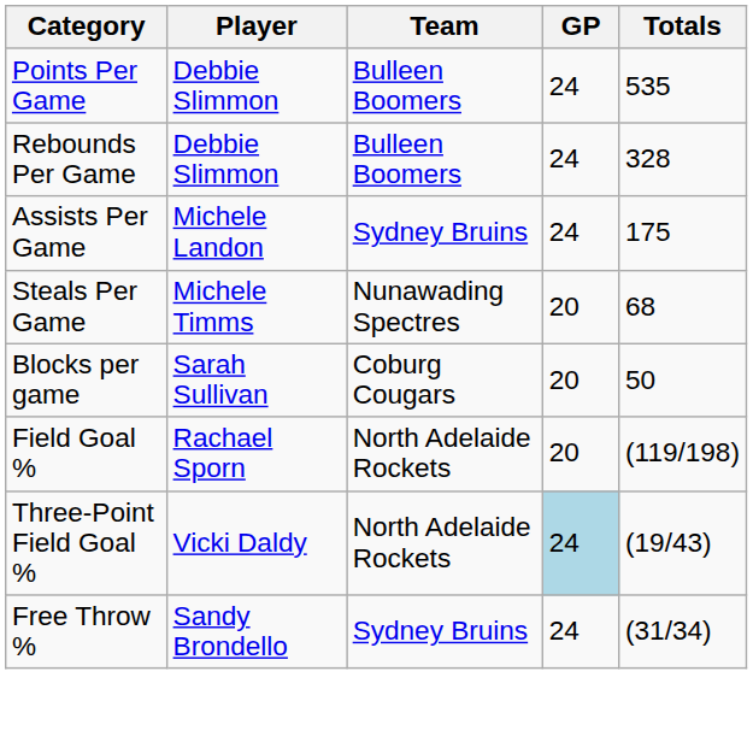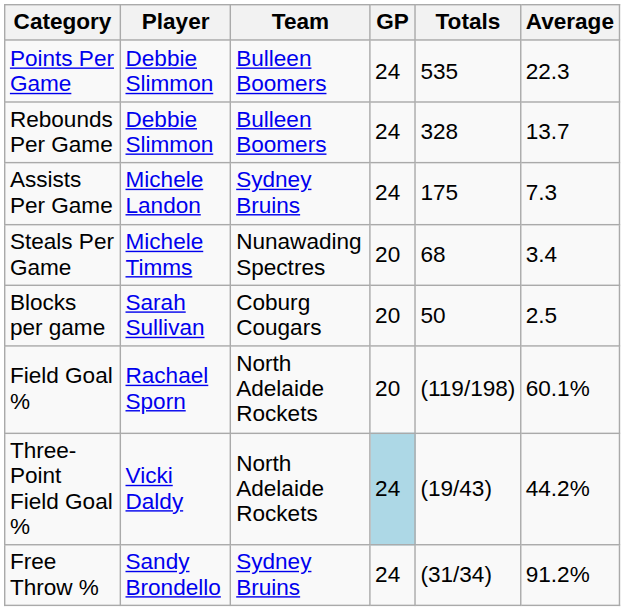+ column: Average | 22.3 | 13.7 | 7.3 | 3.4 | 2.5 | 60.1% | 44.2% | 91.2%
